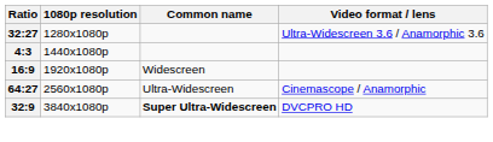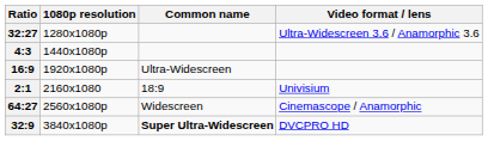16:9 | Common name: Widescreen -> Ultra-Widescreen
+ row: 2:1 | 2160x1080 | 18:9 | Univisium
64:27 | Common name: Ultra-Widescreen -> Widescreen
